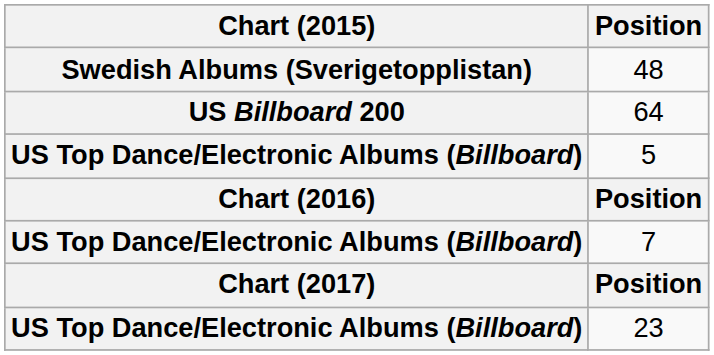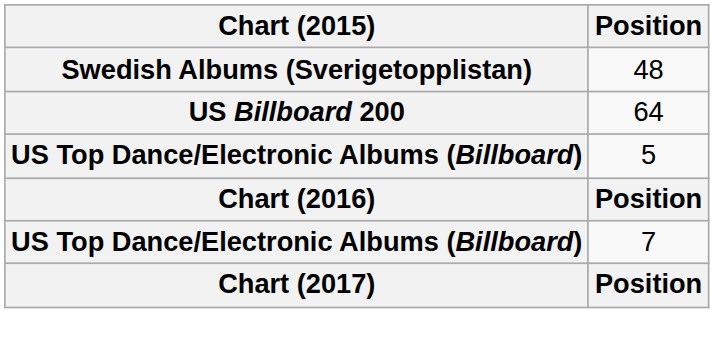- row: US Top Dance/Electronic Albums (Billboard) | 23
